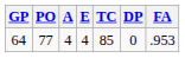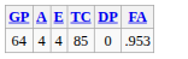- column: PO | 77
